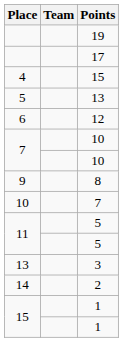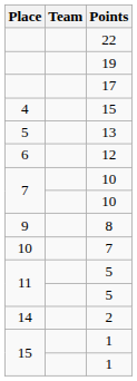+ row: 22
- row: 13 | 3
